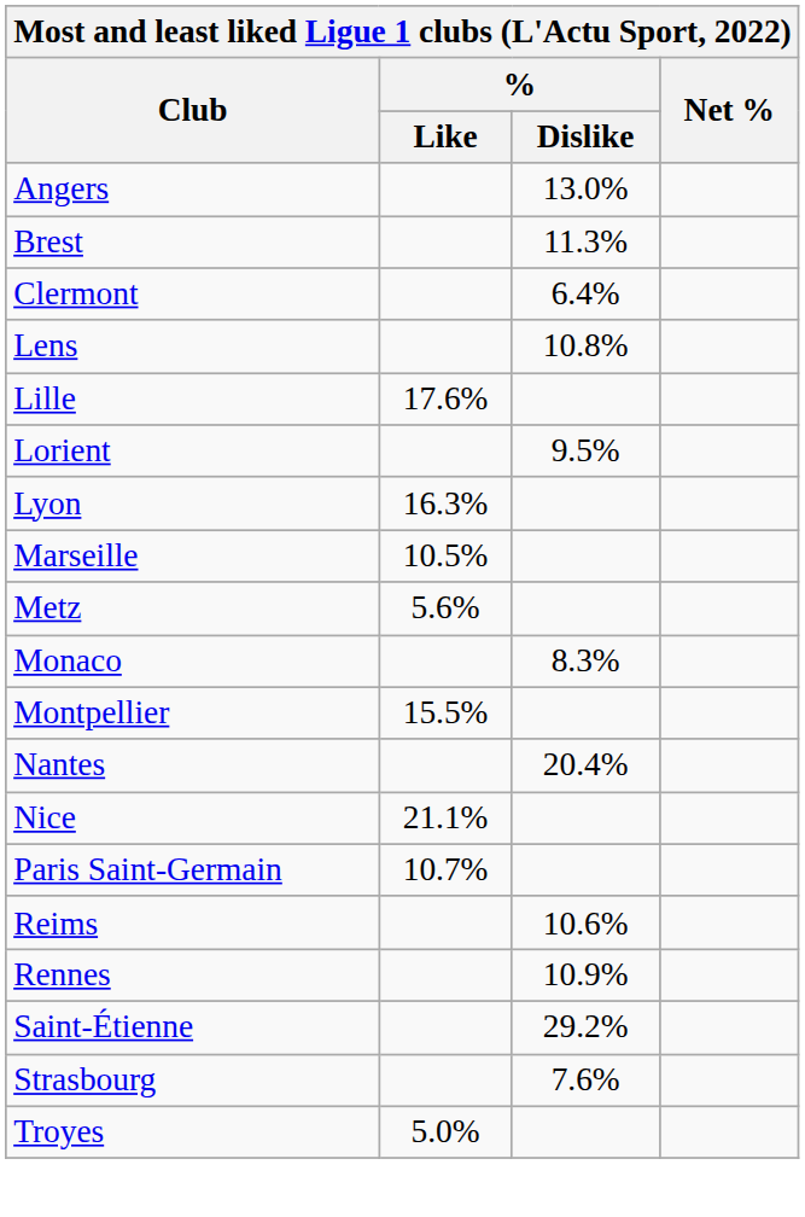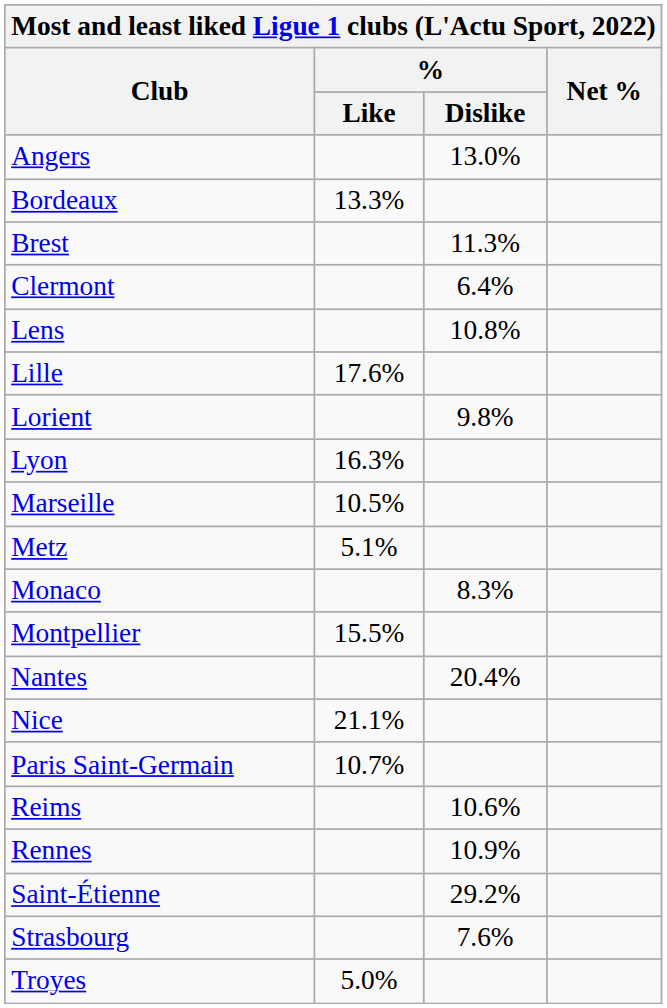+ row: Bordeaux | 13.3%
Lorient | % / Dislike: 9.5% -> 9.8%
Metz | % / Like: 5.6% -> 5.1%
